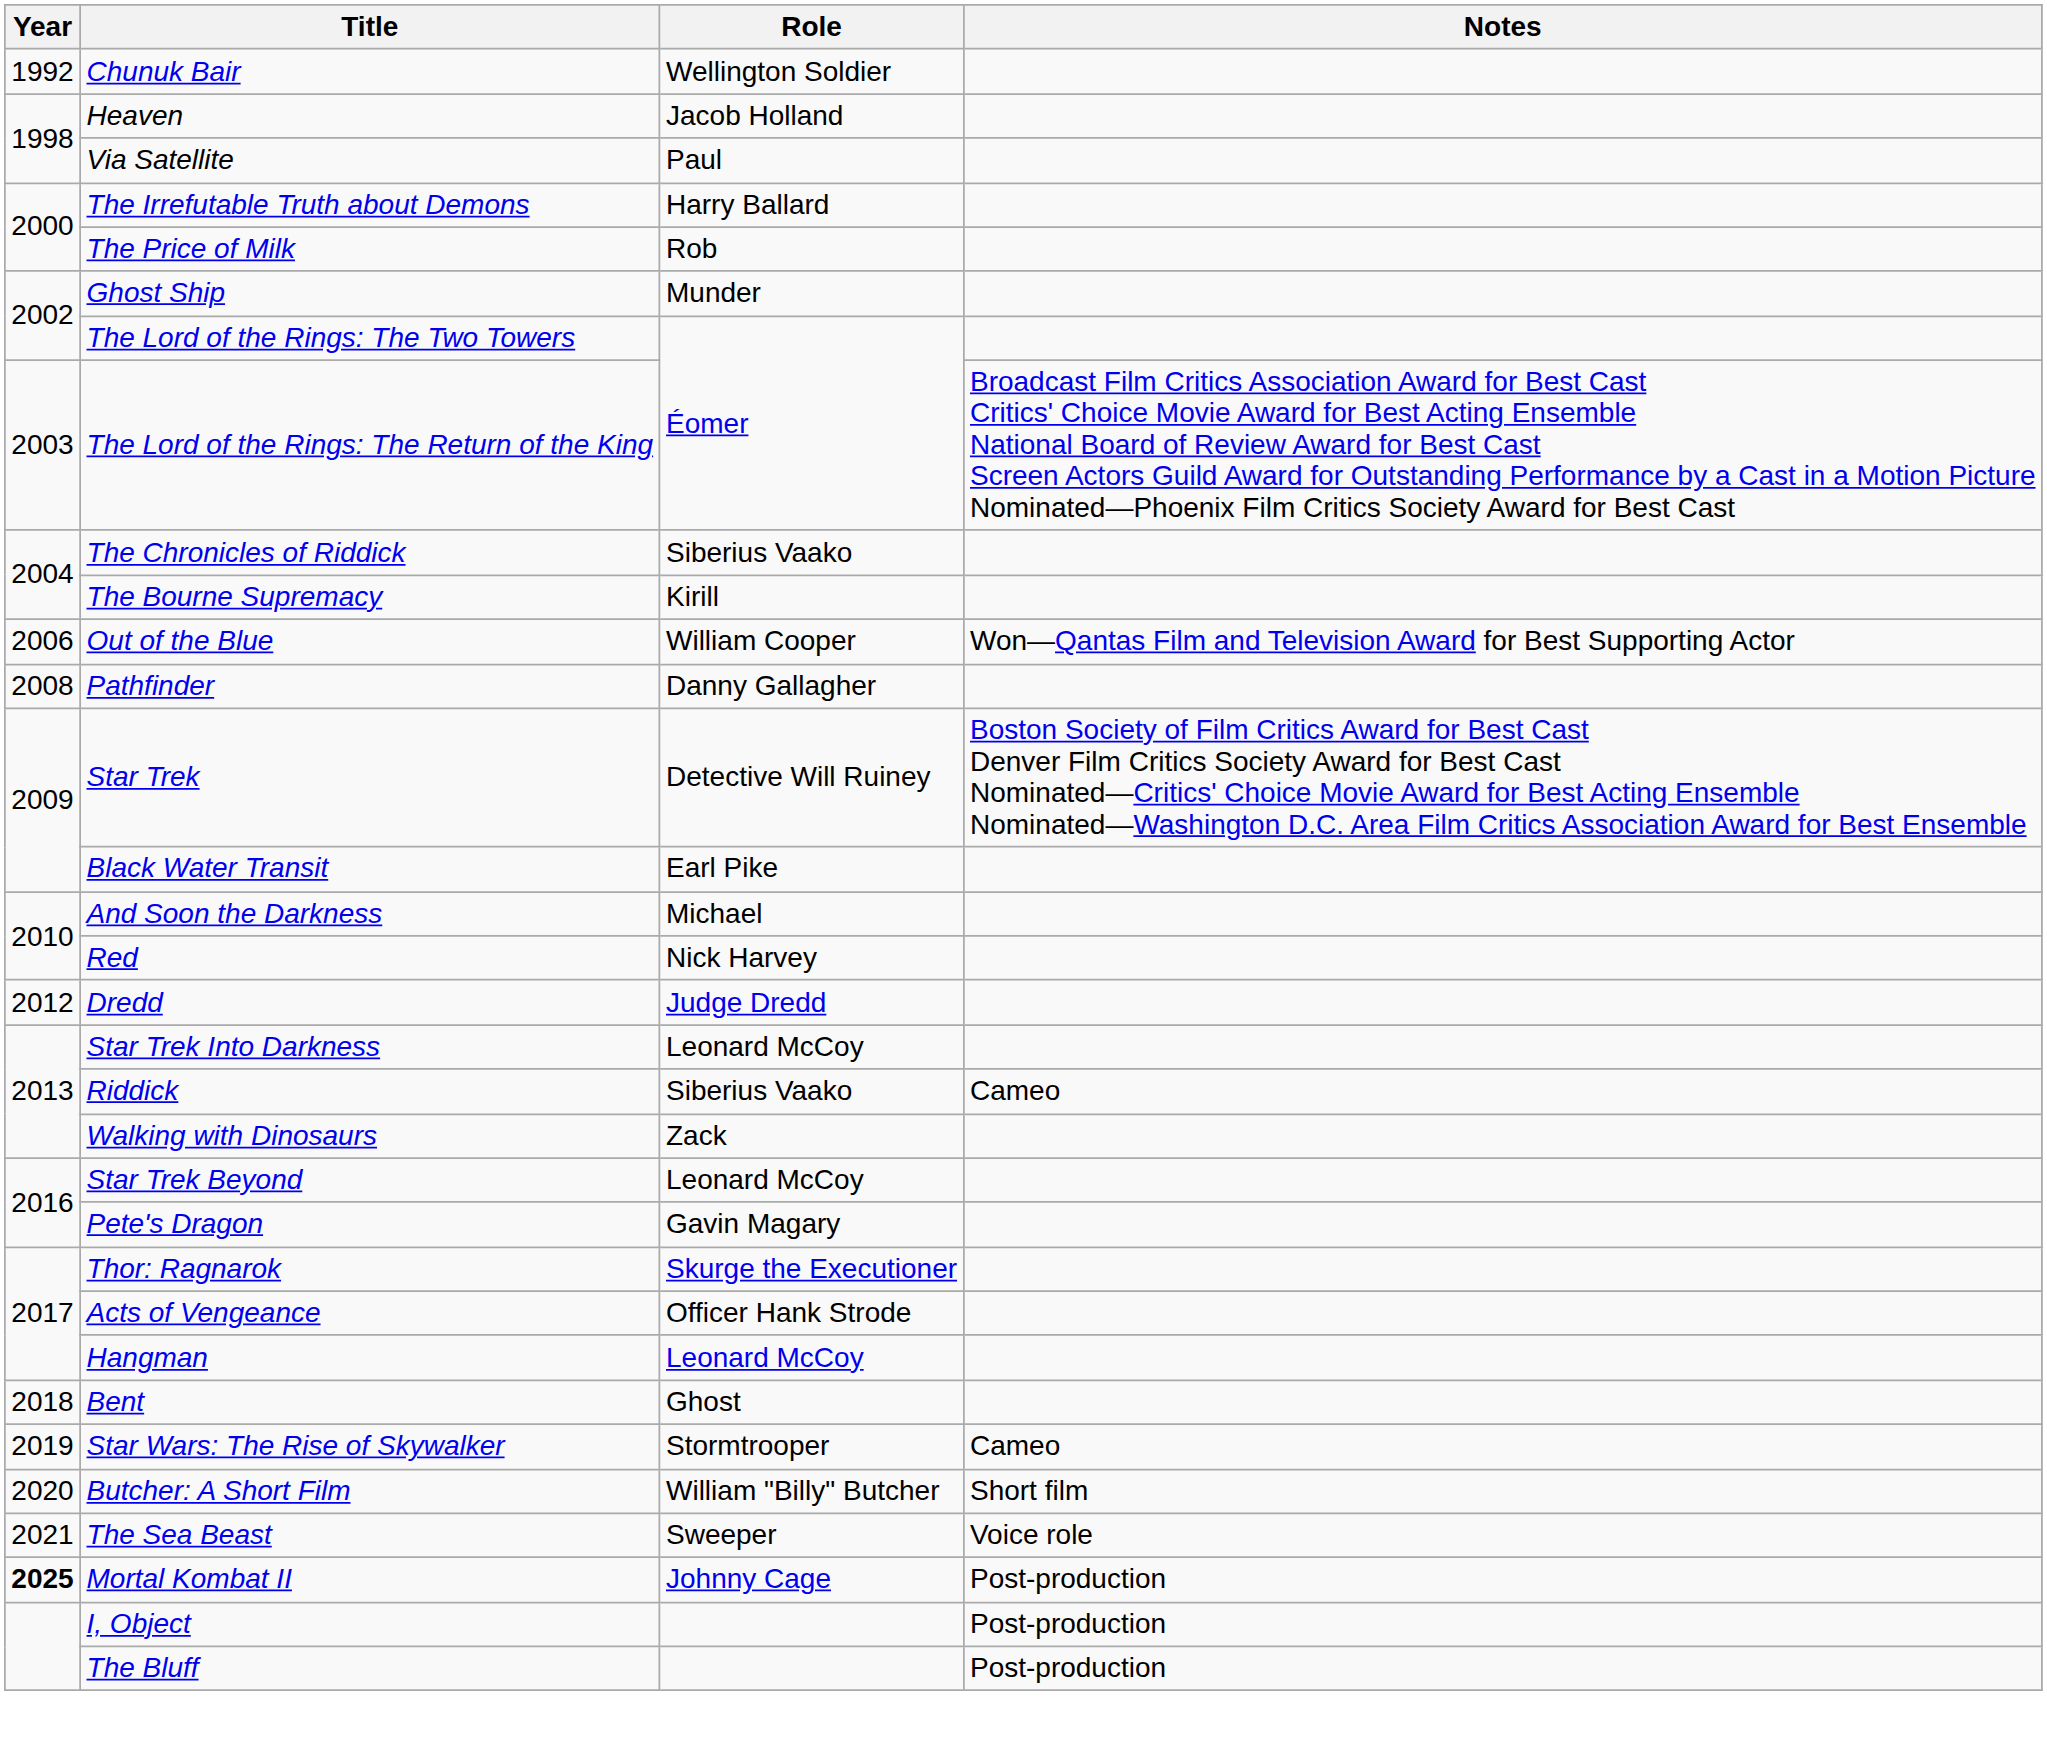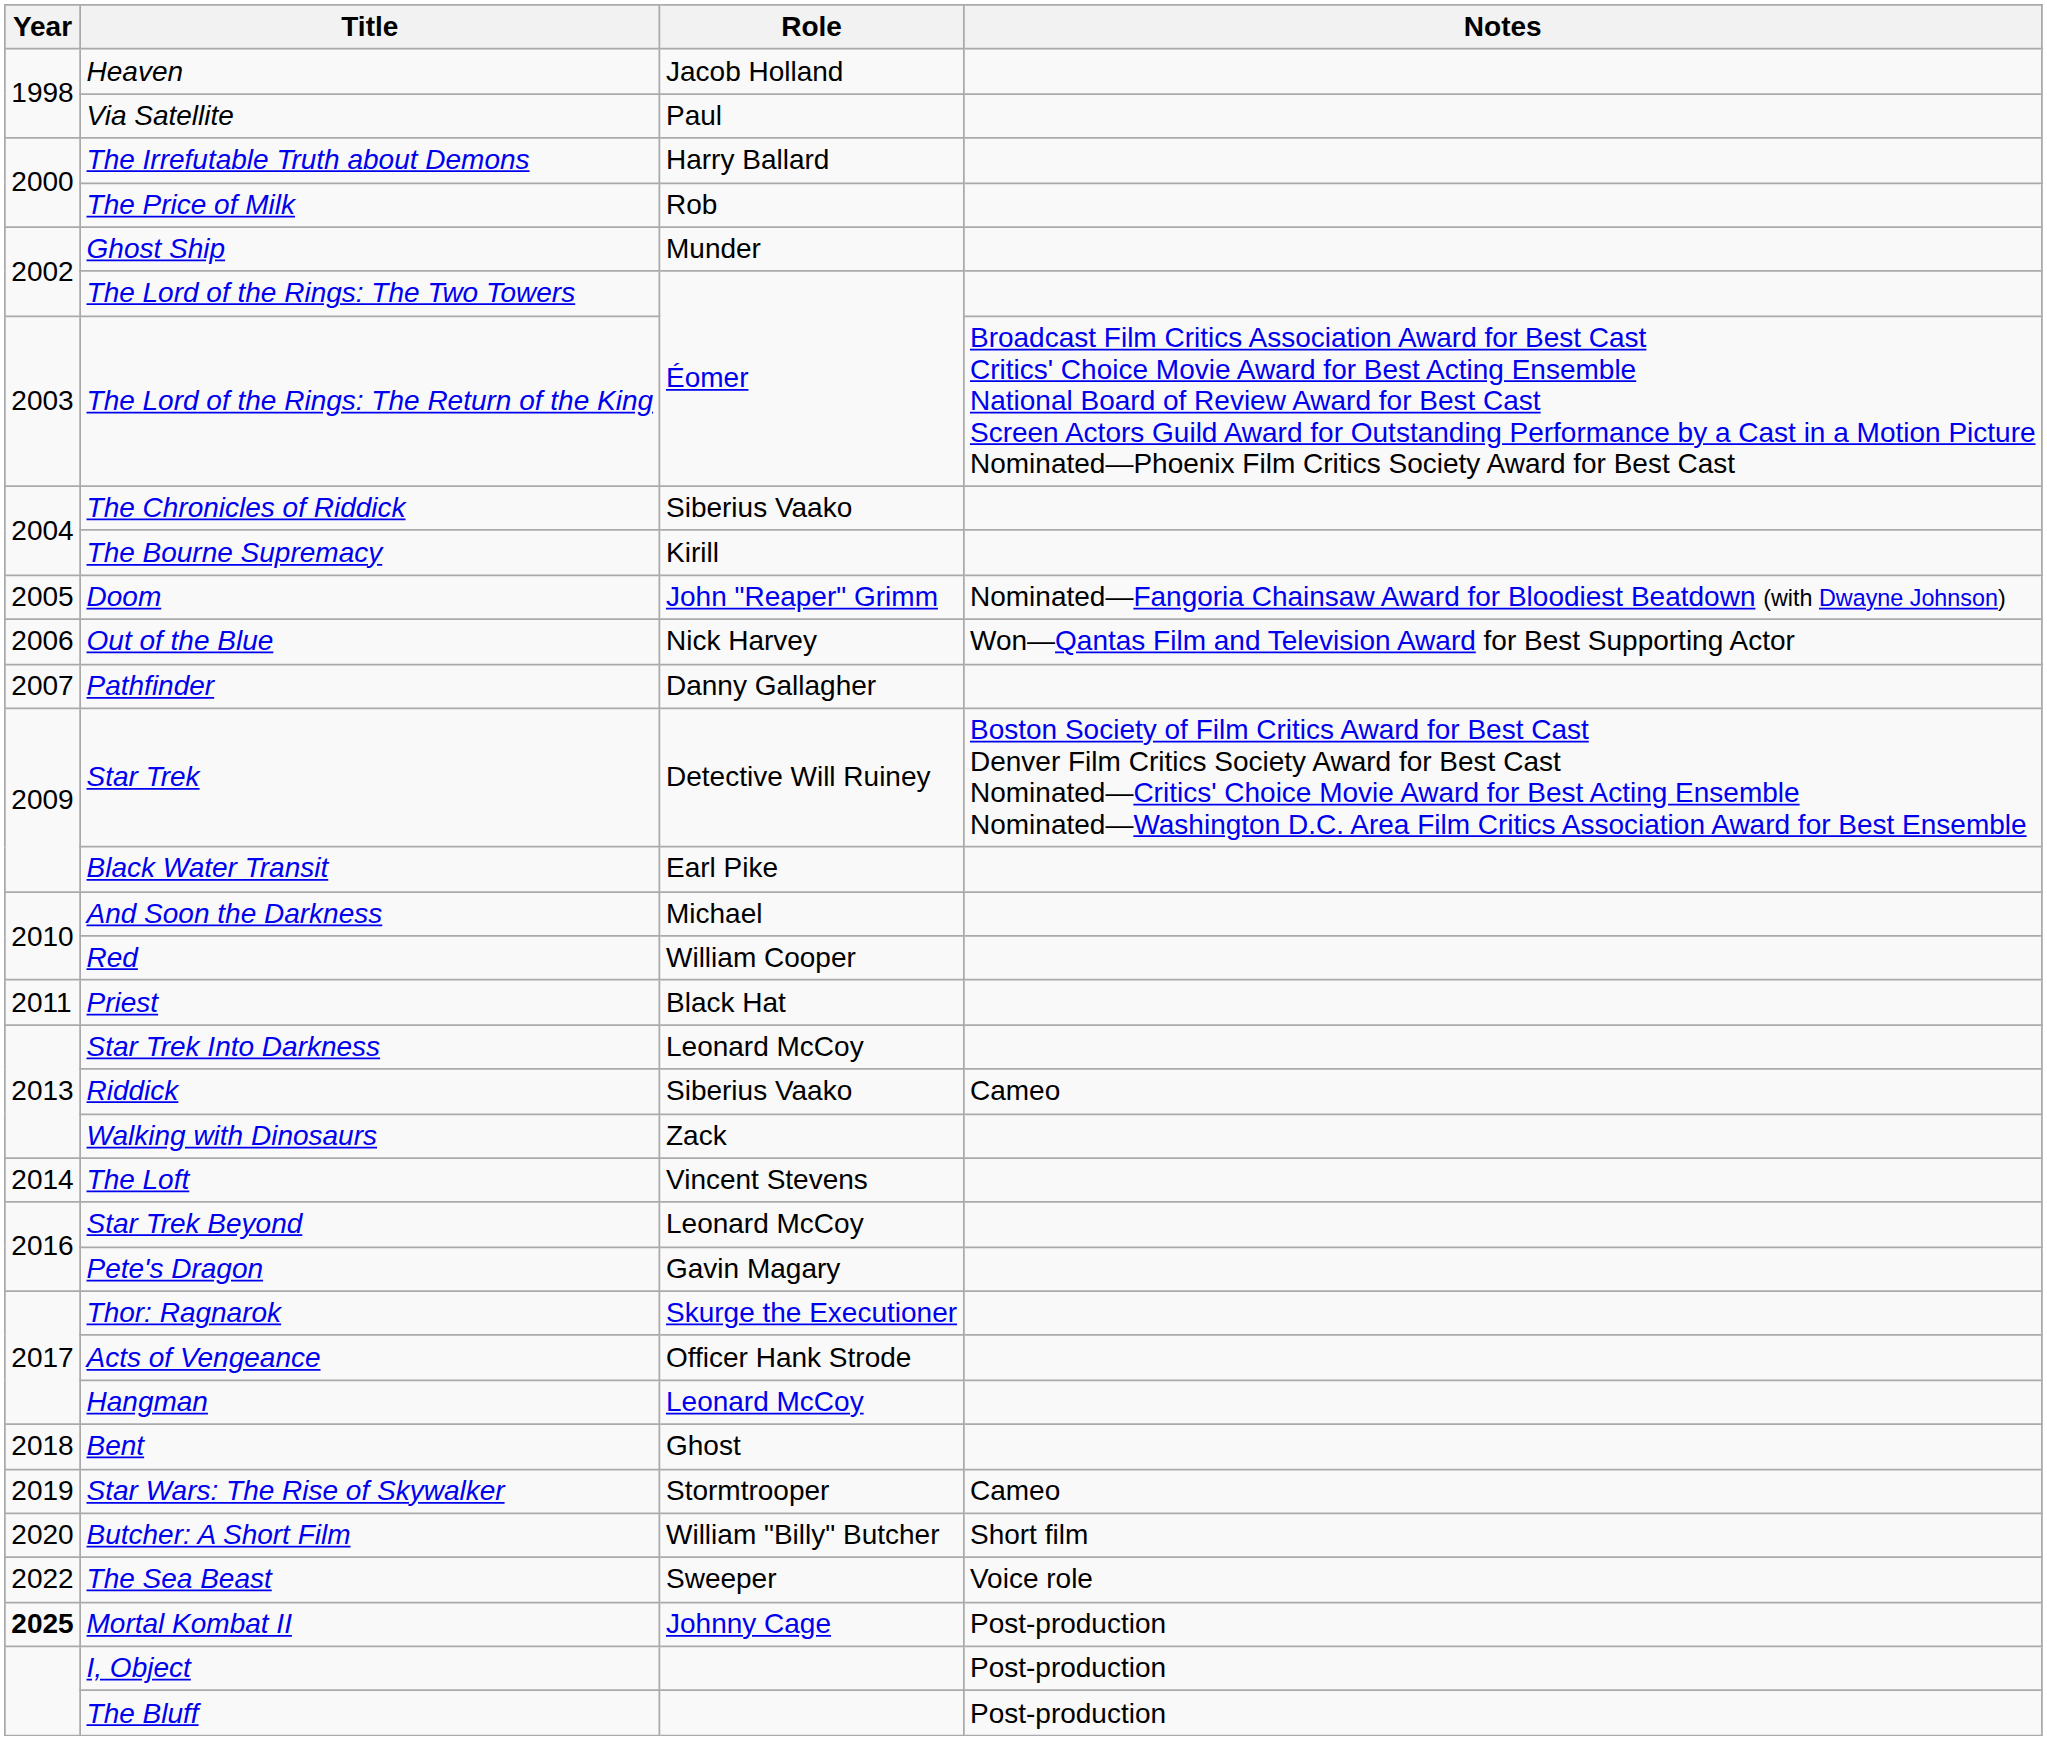- row: 1992 | Chunuk Bair | Wellington Soldier
+ row: 2005 | Doom | John "Reaper" Grimm | Nominated—Fangoria Chainsaw Award for Bloodiest Beatdown (with Dwayne Johnson)
Out of the Blue | Role: William Cooper -> Nick Harvey
Pathfinder | Year: 2008 -> 2007
Red | Role: Nick Harvey -> William Cooper
+ row: 2011 | Priest | Black Hat
- row: 2012 | Dredd | Judge Dredd
+ row: 2014 | The Loft | Vincent Stevens
The Sea Beast | Year: 2021 -> 2022
